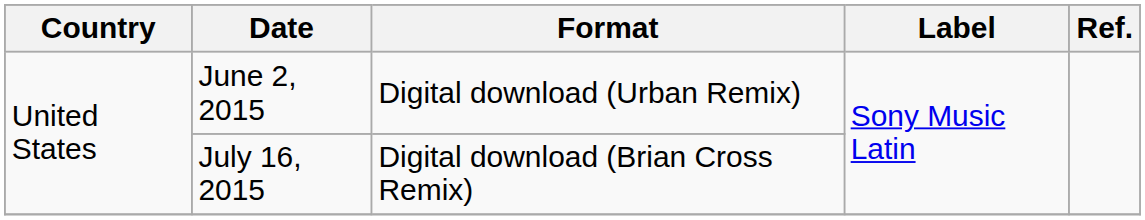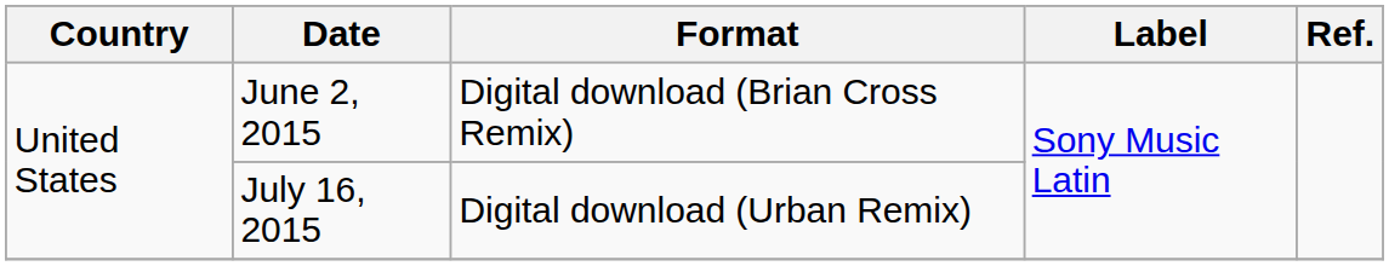June 2, 2015 | Format: Digital download (Urban Remix) -> Digital download (Brian Cross Remix)
July 16, 2015 | Format: Digital download (Brian Cross Remix) -> Digital download (Urban Remix)
